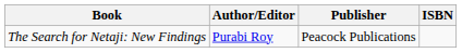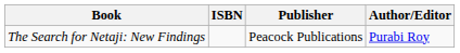columns swapped: Author/Editor <-> ISBN
